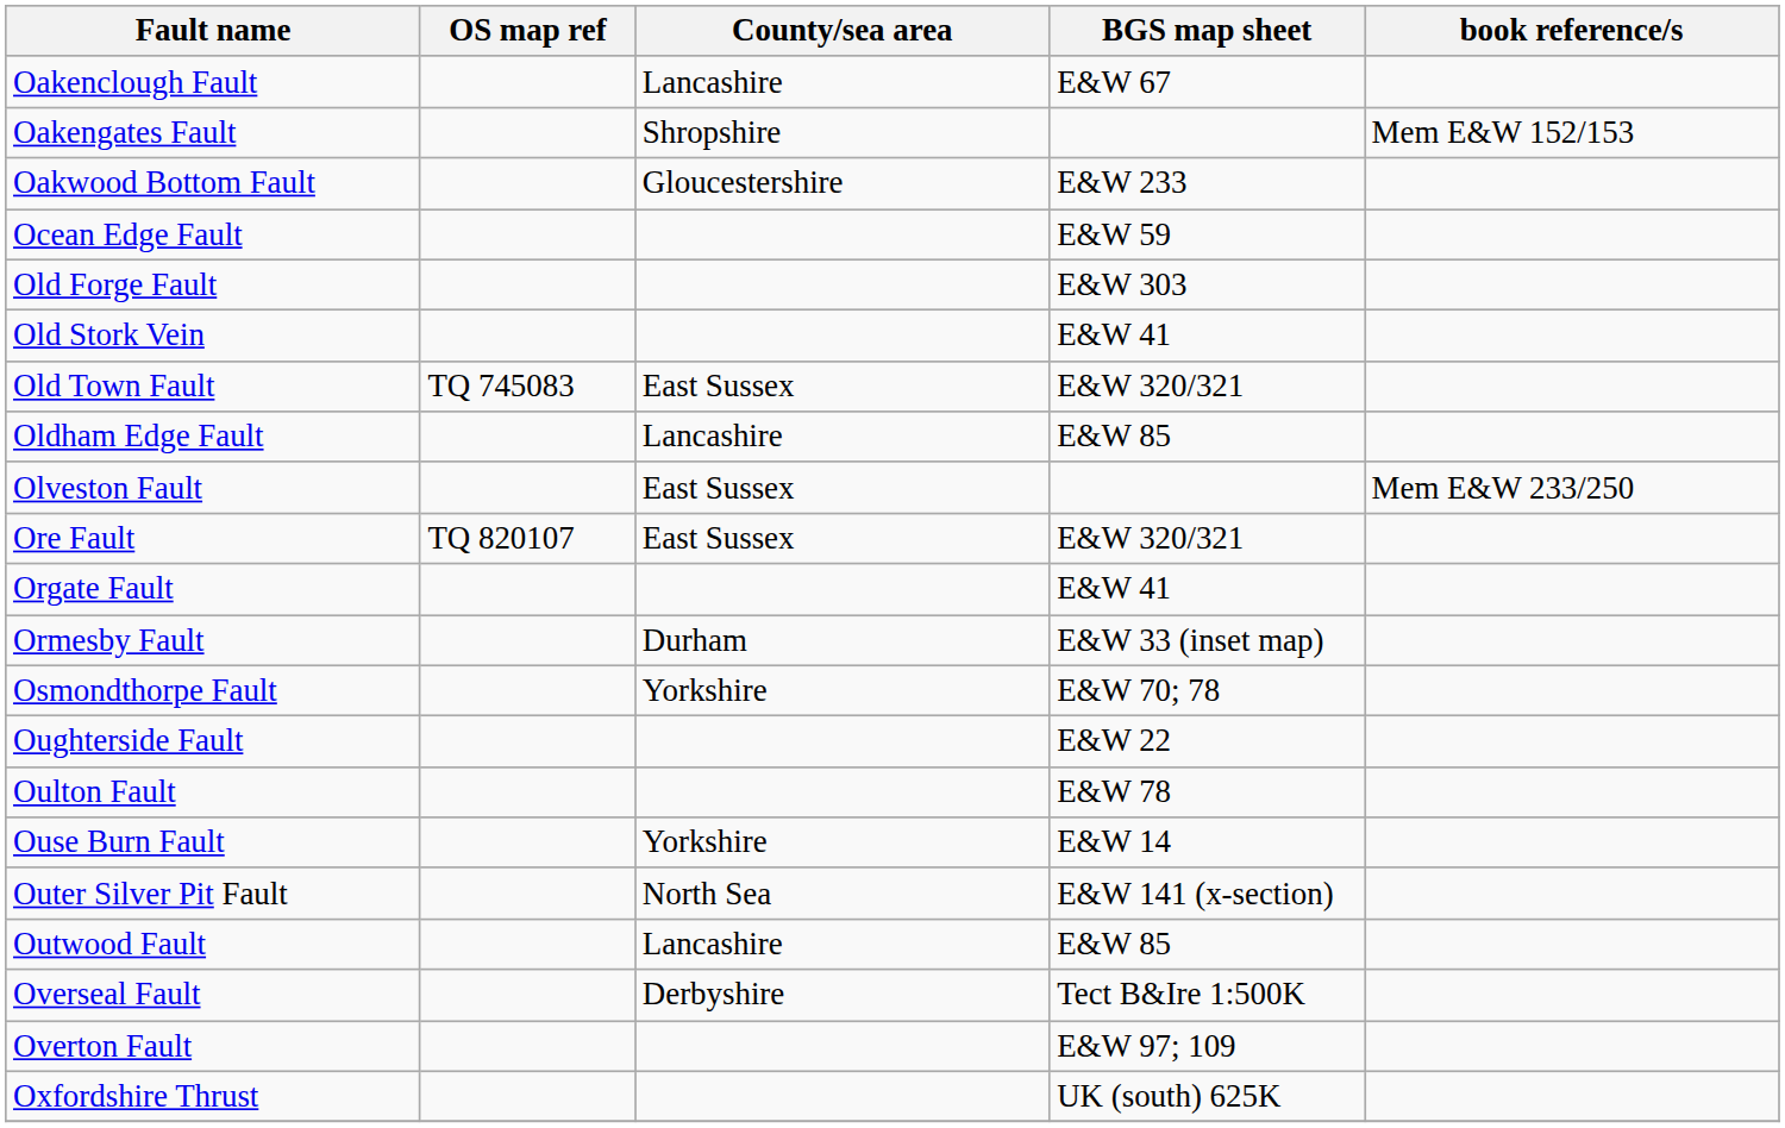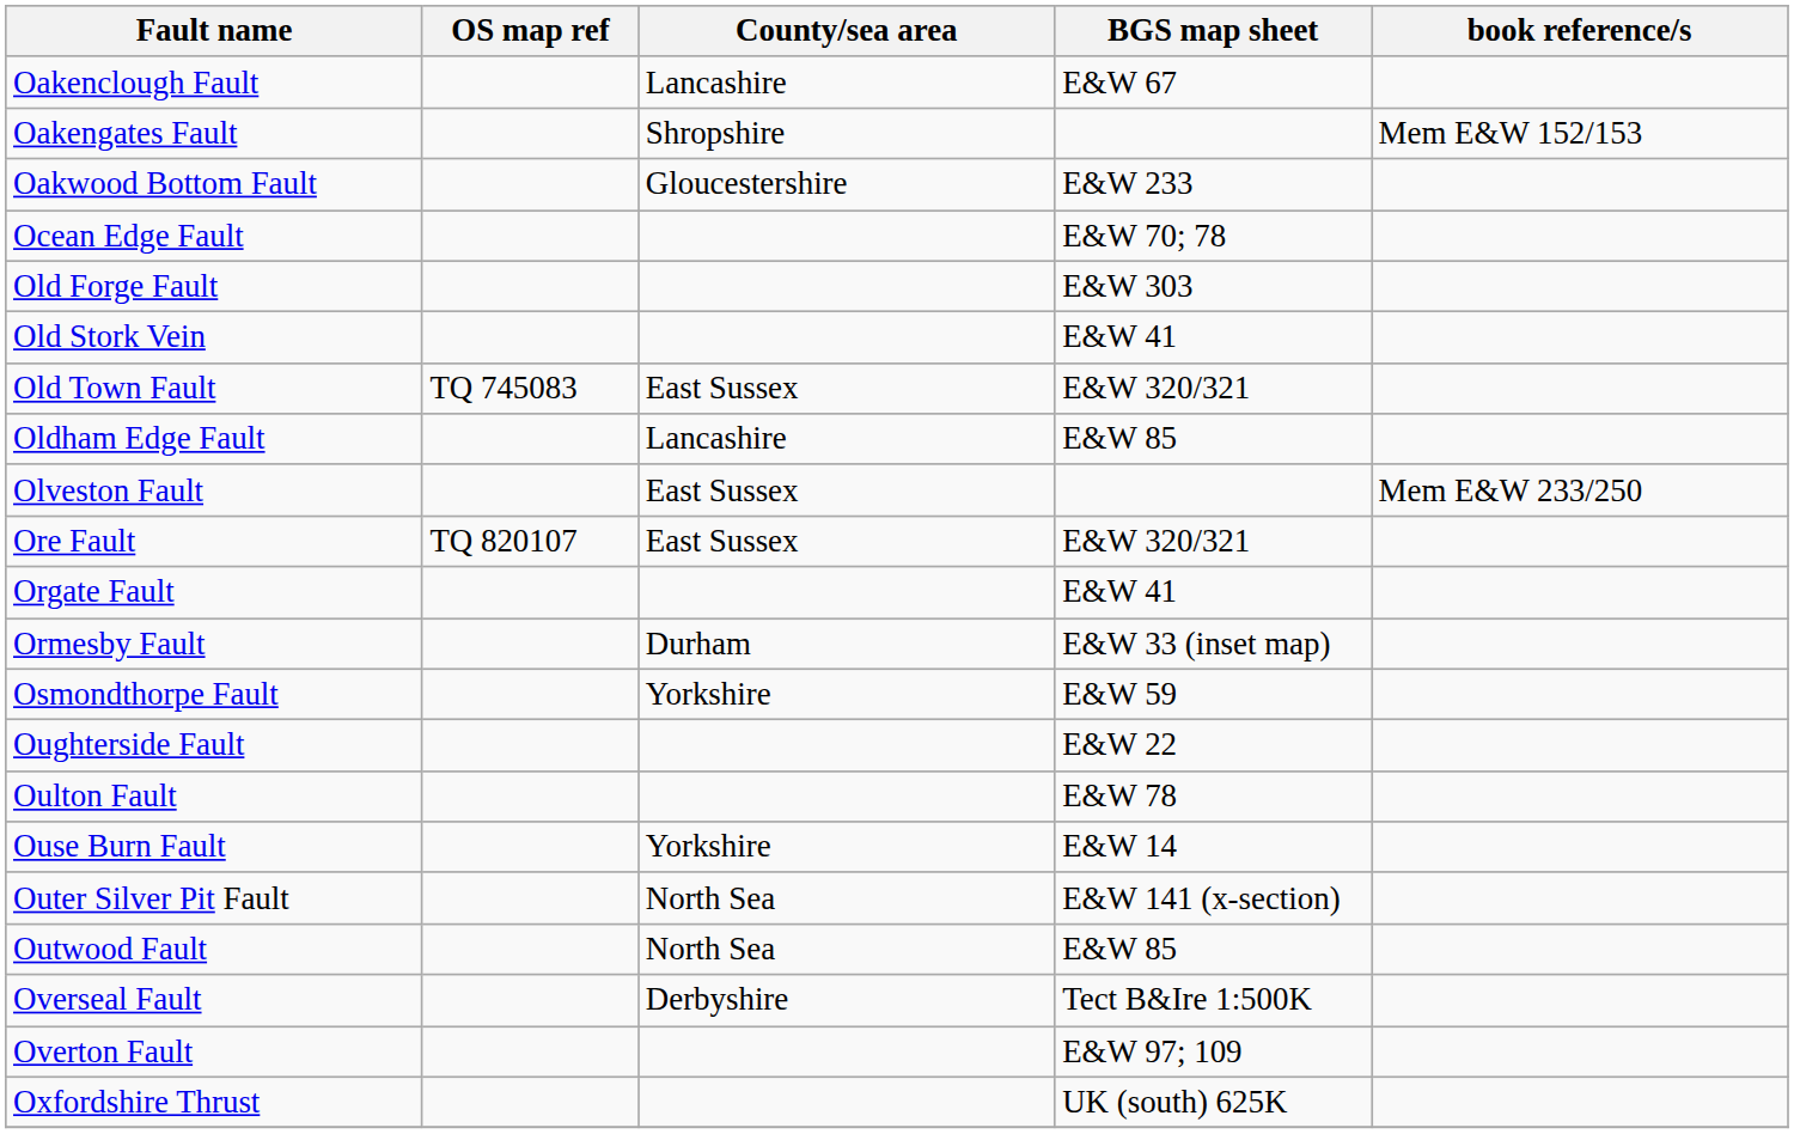Ocean Edge Fault | BGS map sheet: E&W 59 -> E&W 70; 78
Osmondthorpe Fault | BGS map sheet: E&W 70; 78 -> E&W 59
Outwood Fault | County/sea area: Lancashire -> North Sea
